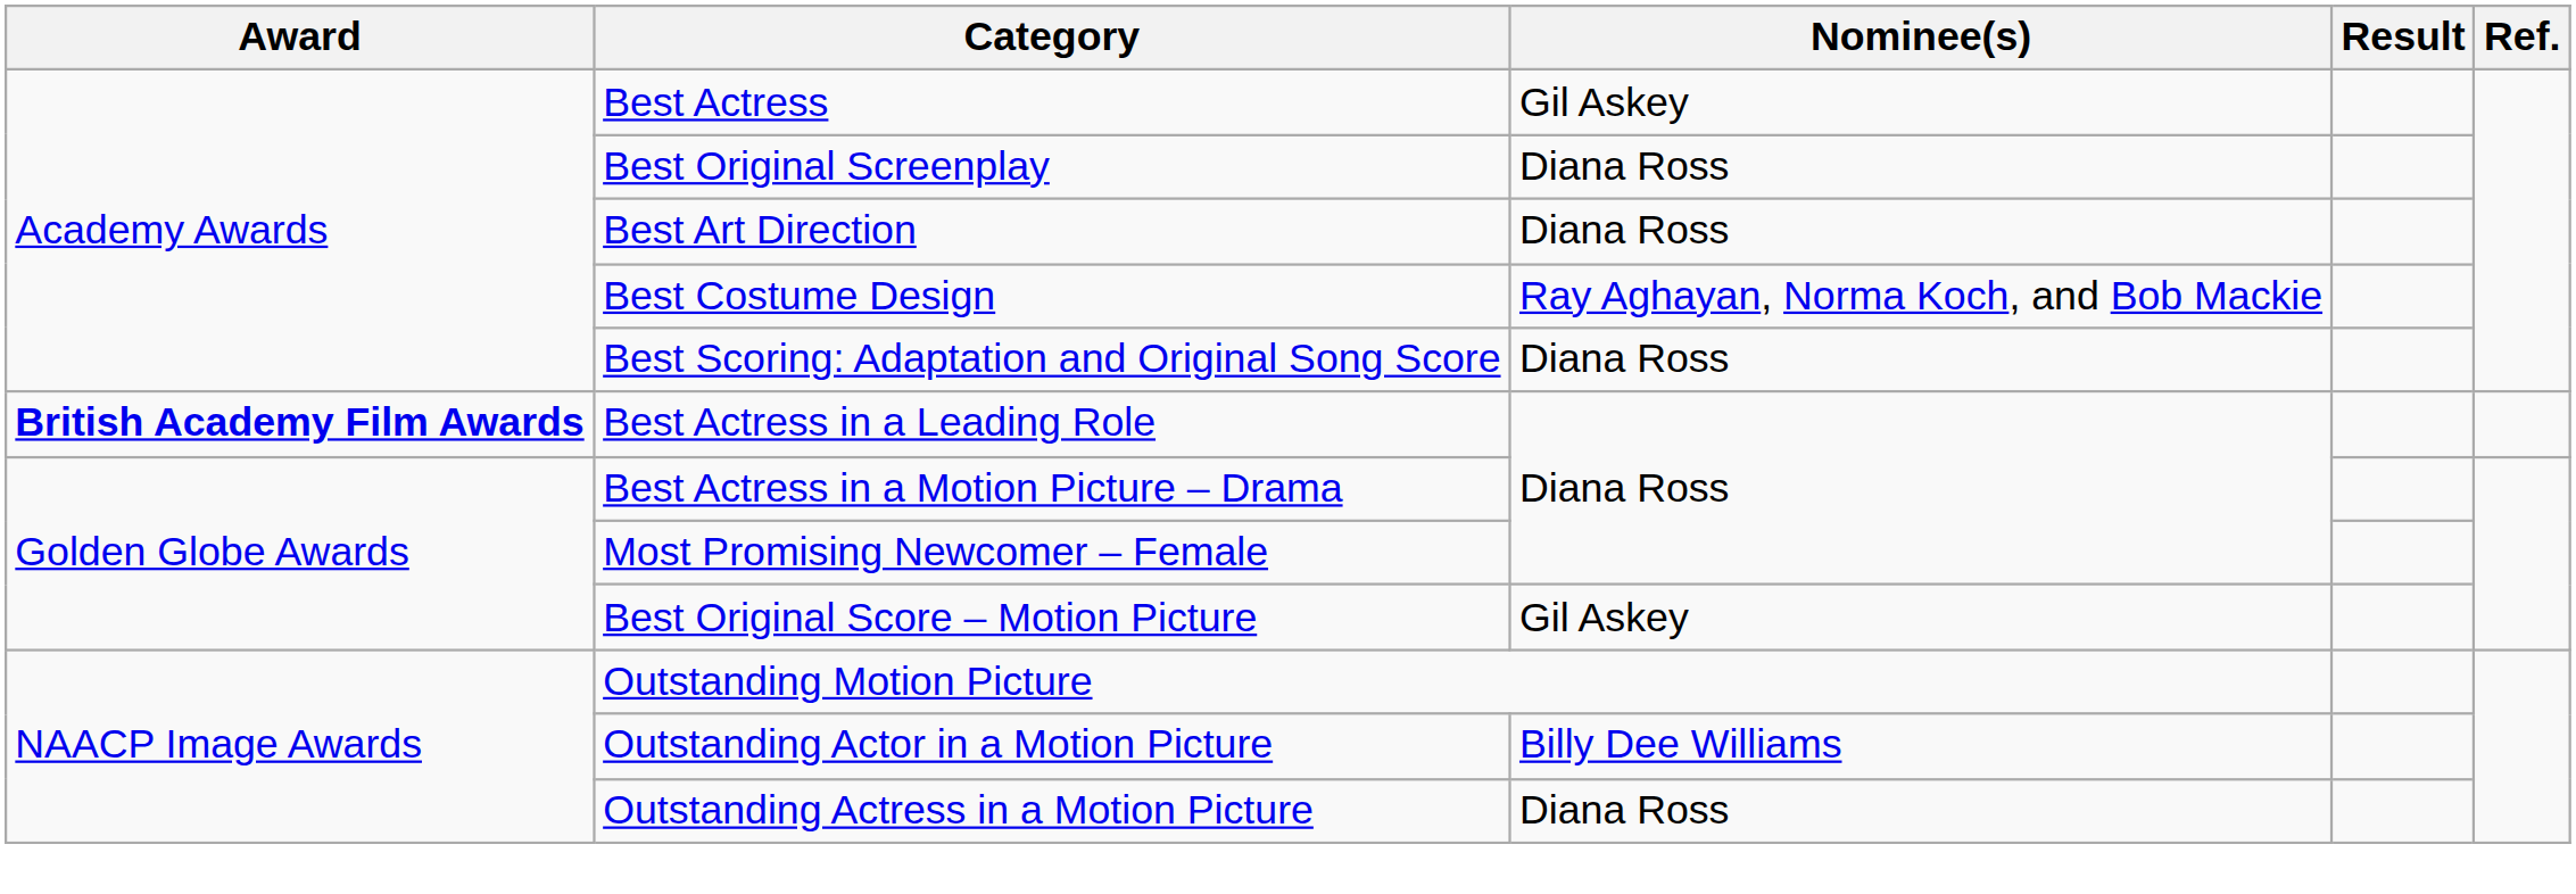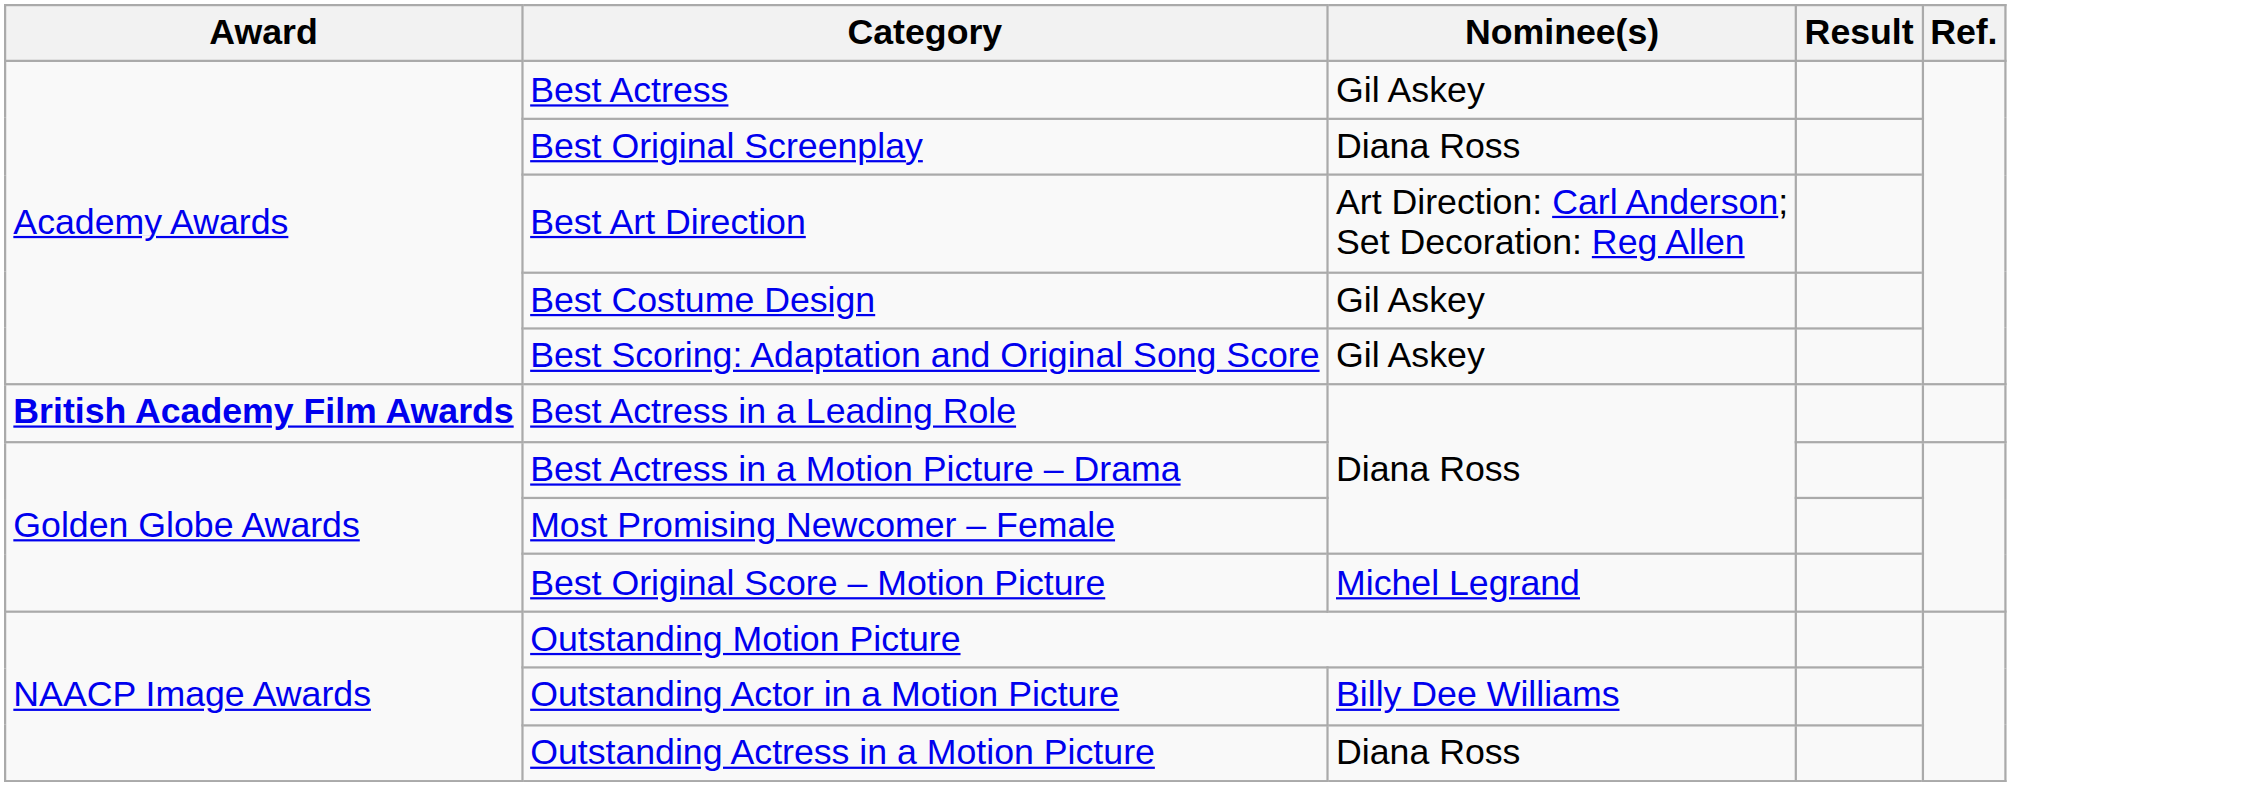Best Art Direction | Nominee(s): Diana Ross -> Art Direction: Carl Anderson; Set Decoration: Reg Allen
Best Costume Design | Nominee(s): Ray Aghayan, Norma Koch, and Bob Mackie -> Gil Askey
Best Scoring: Adaptation and Original Song Score | Nominee(s): Diana Ross -> Gil Askey
Best Original Score – Motion Picture | Nominee(s): Gil Askey -> Michel Legrand
